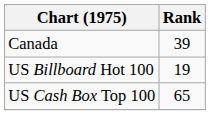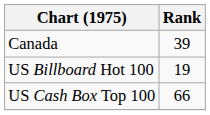US Cash Box Top 100 | Rank: 65 -> 66
